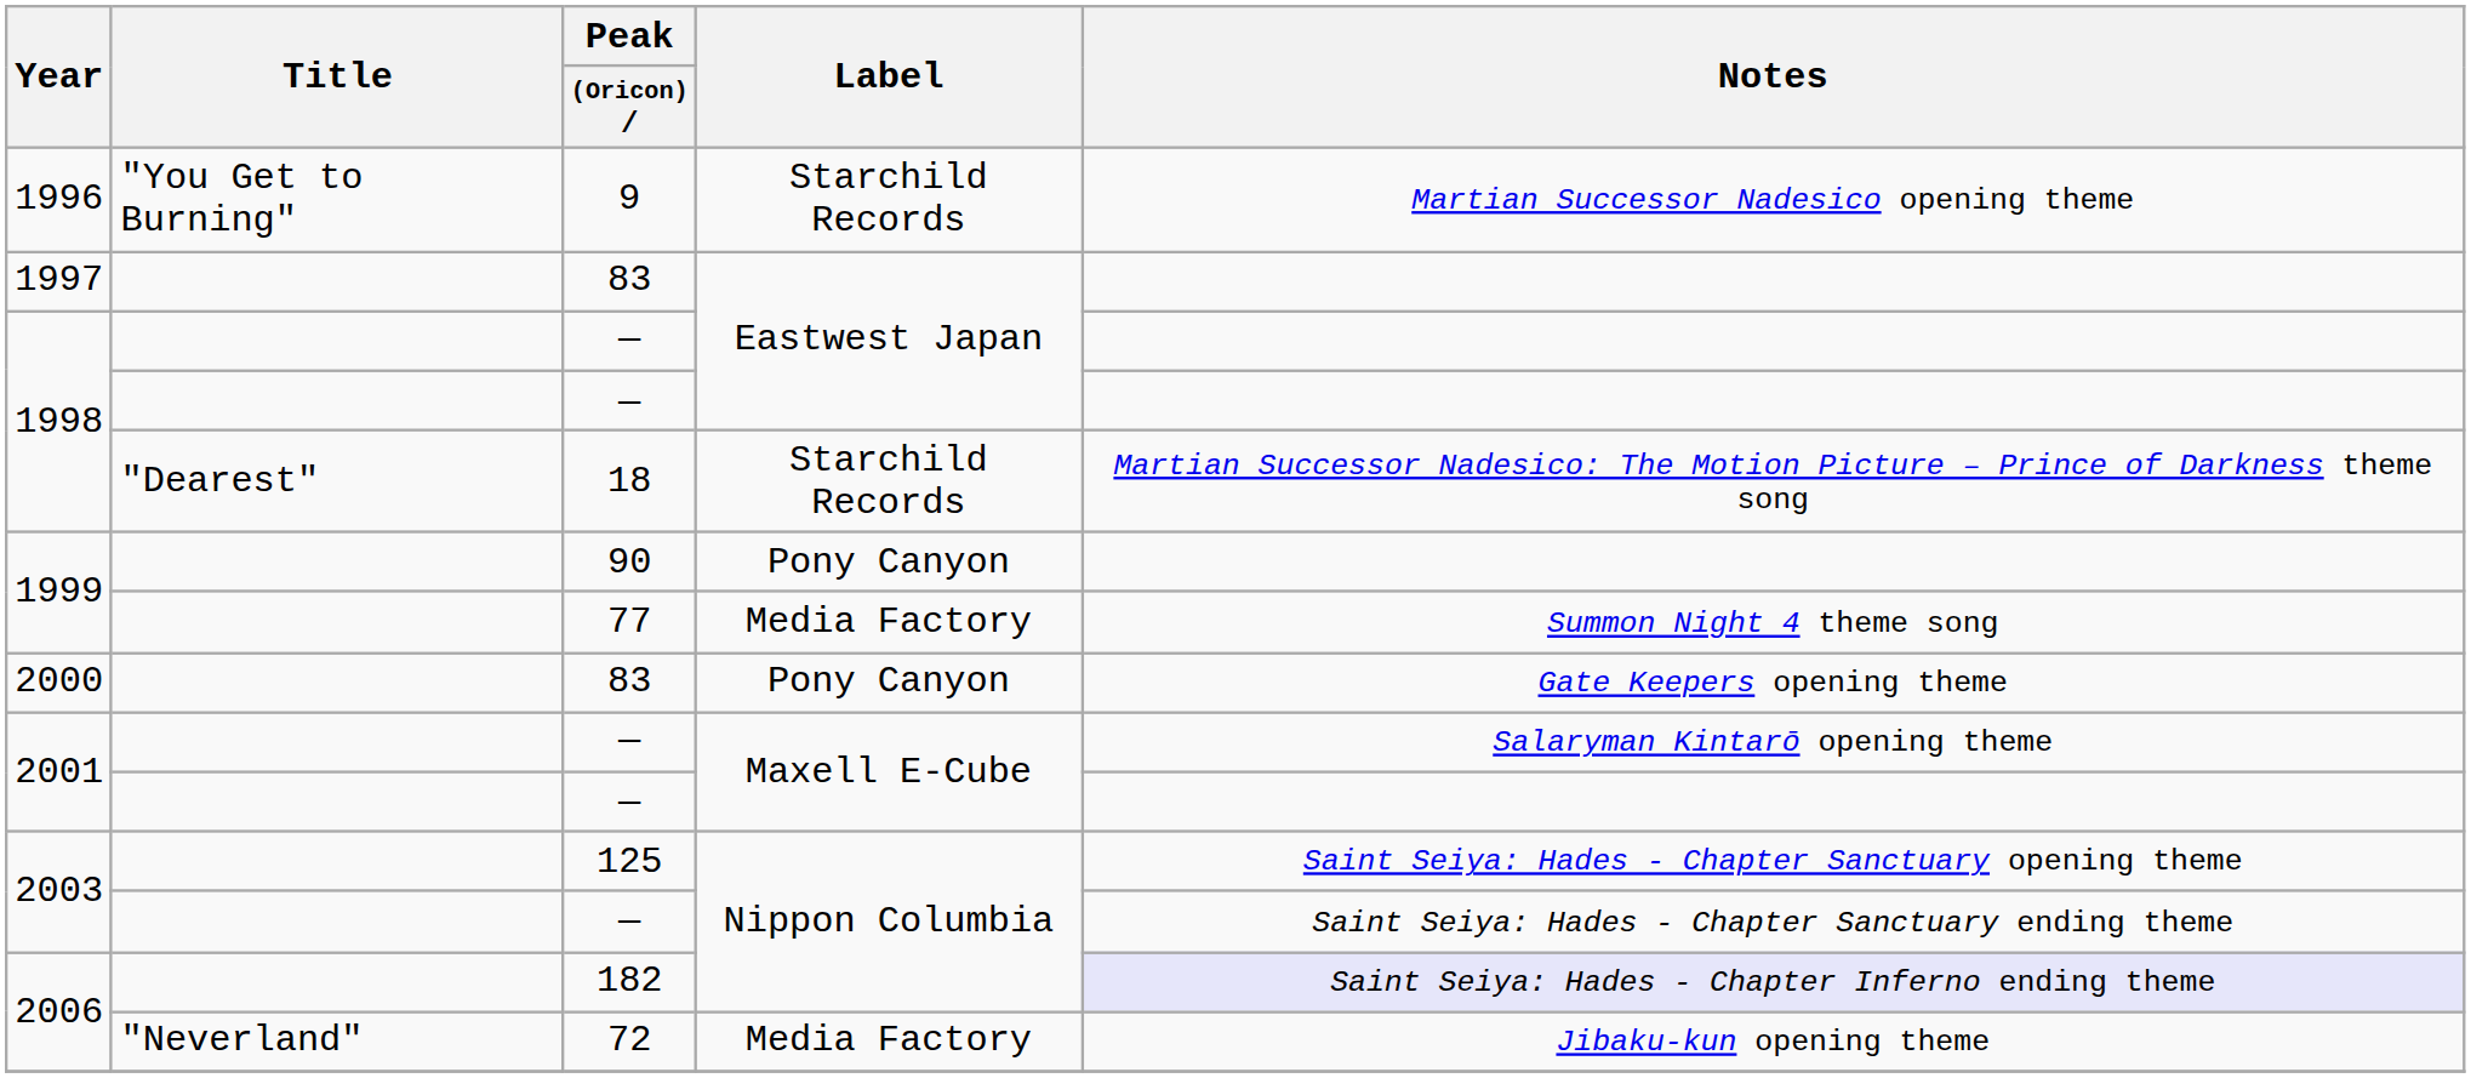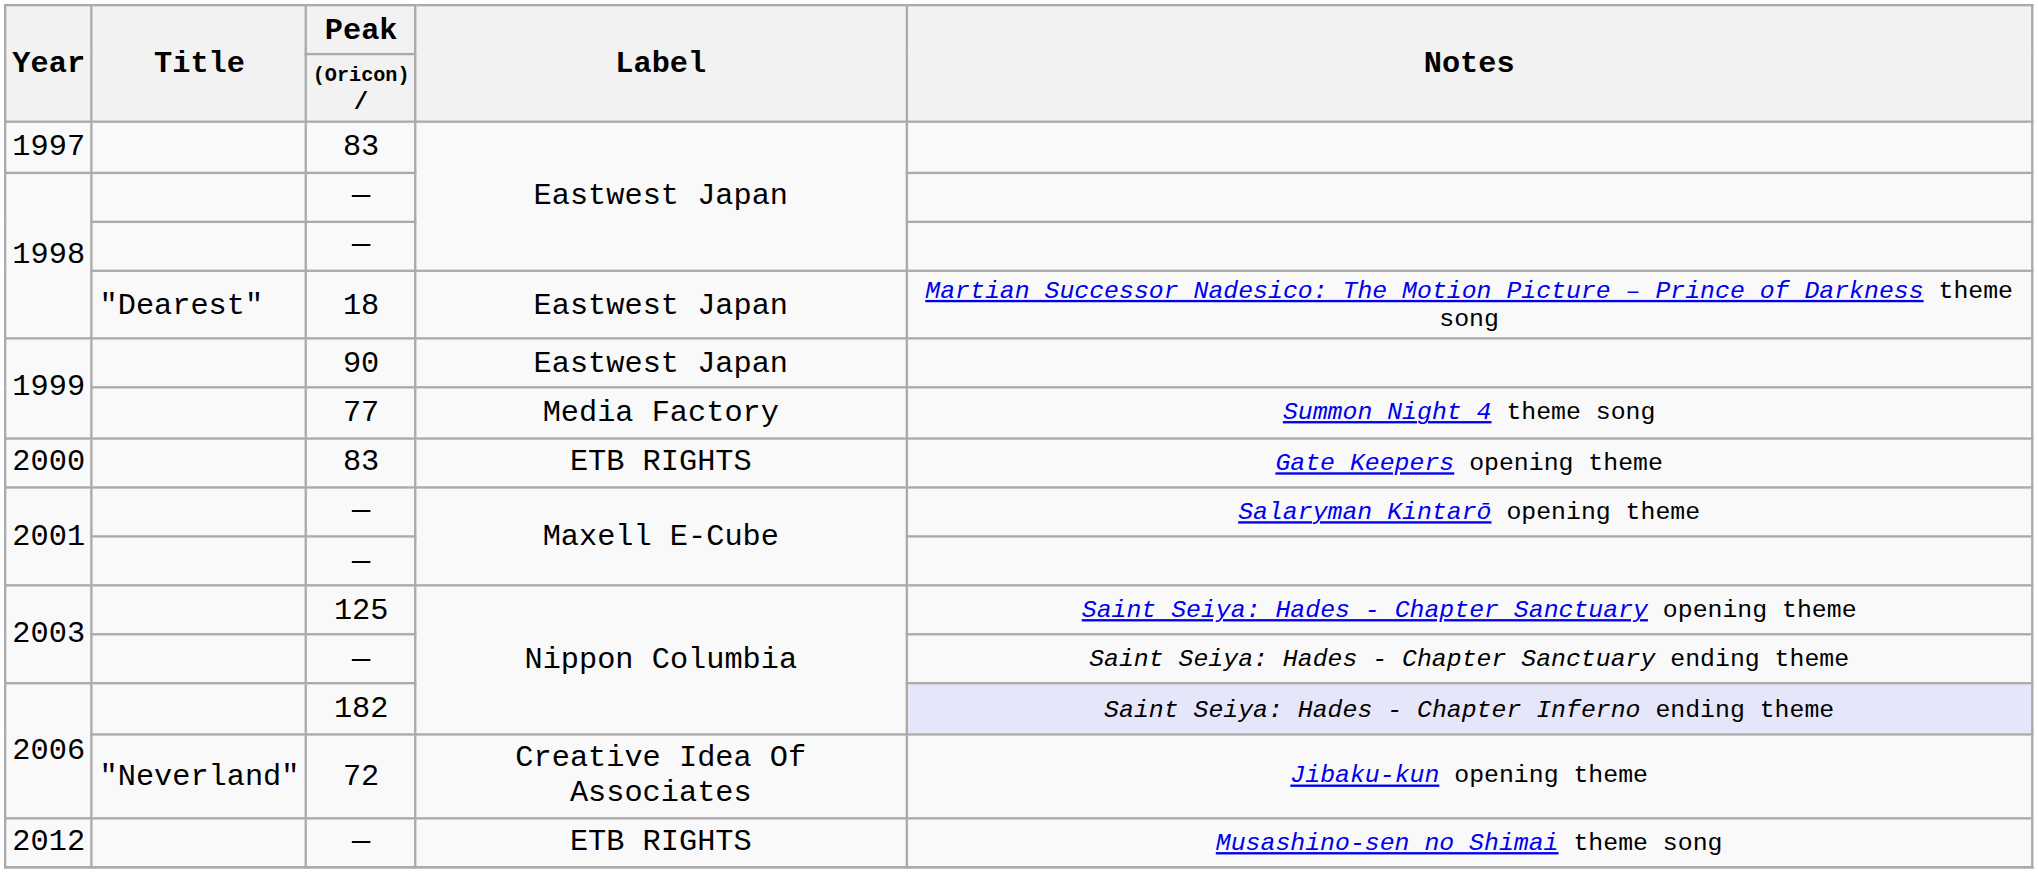- row: 1996 | "You Get to Burning" | 9 | Starchild Records | Martian Successor Nadesico opening theme
1998 / 18 | Label: Starchild Records -> Eastwest Japan
1999 / 90 | Label: Pony Canyon -> Eastwest Japan
2000 | Label: Pony Canyon -> ETB RIGHTS
2006 / 72 | Label: Media Factory -> Creative Idea Of Associates
+ row: 2012 | — | ETB RIGHTS | Musashino-sen no Shimai theme song
